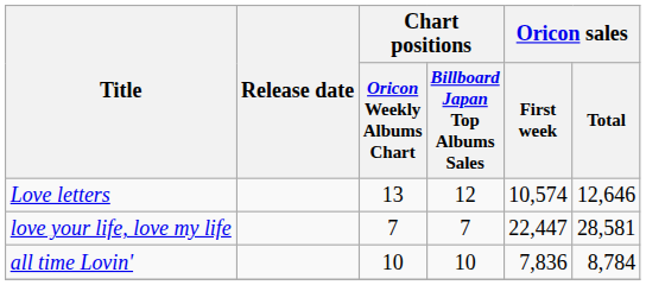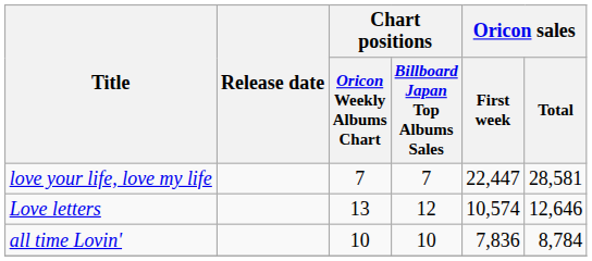rows swapped: love your life, love my life <-> Love letters
